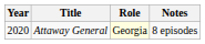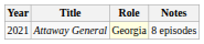Attaway General | Year: 2020 -> 2021
